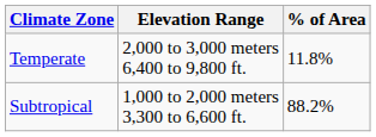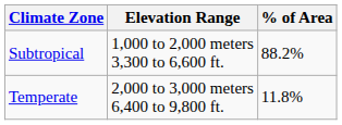rows swapped: Subtropical <-> Temperate
